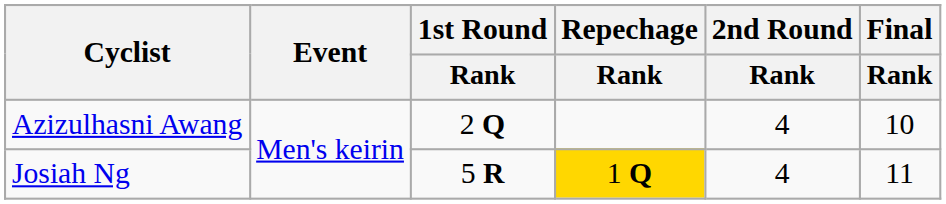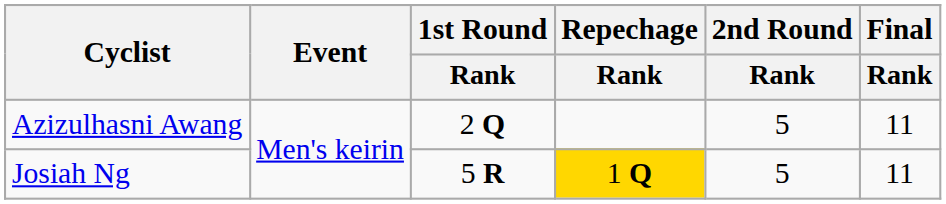Azizulhasni Awang | 2nd Round / Rank: 4 -> 5
Azizulhasni Awang | Final / Rank: 10 -> 11
Josiah Ng | 2nd Round / Rank: 4 -> 5
